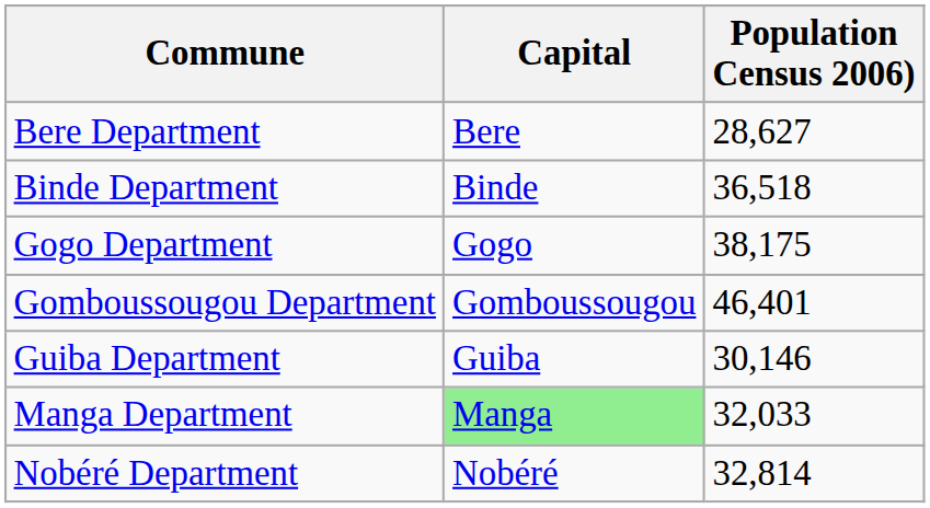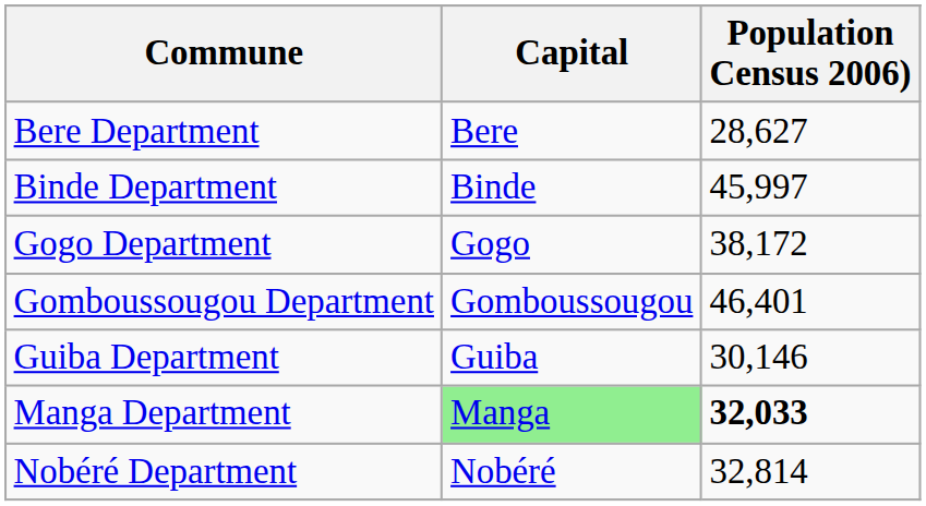Binde Department | Population Census 2006): 36,518 -> 45,997
Gogo Department | Population Census 2006): 38,175 -> 38,172
Manga Department | Population Census 2006): normal -> bold
